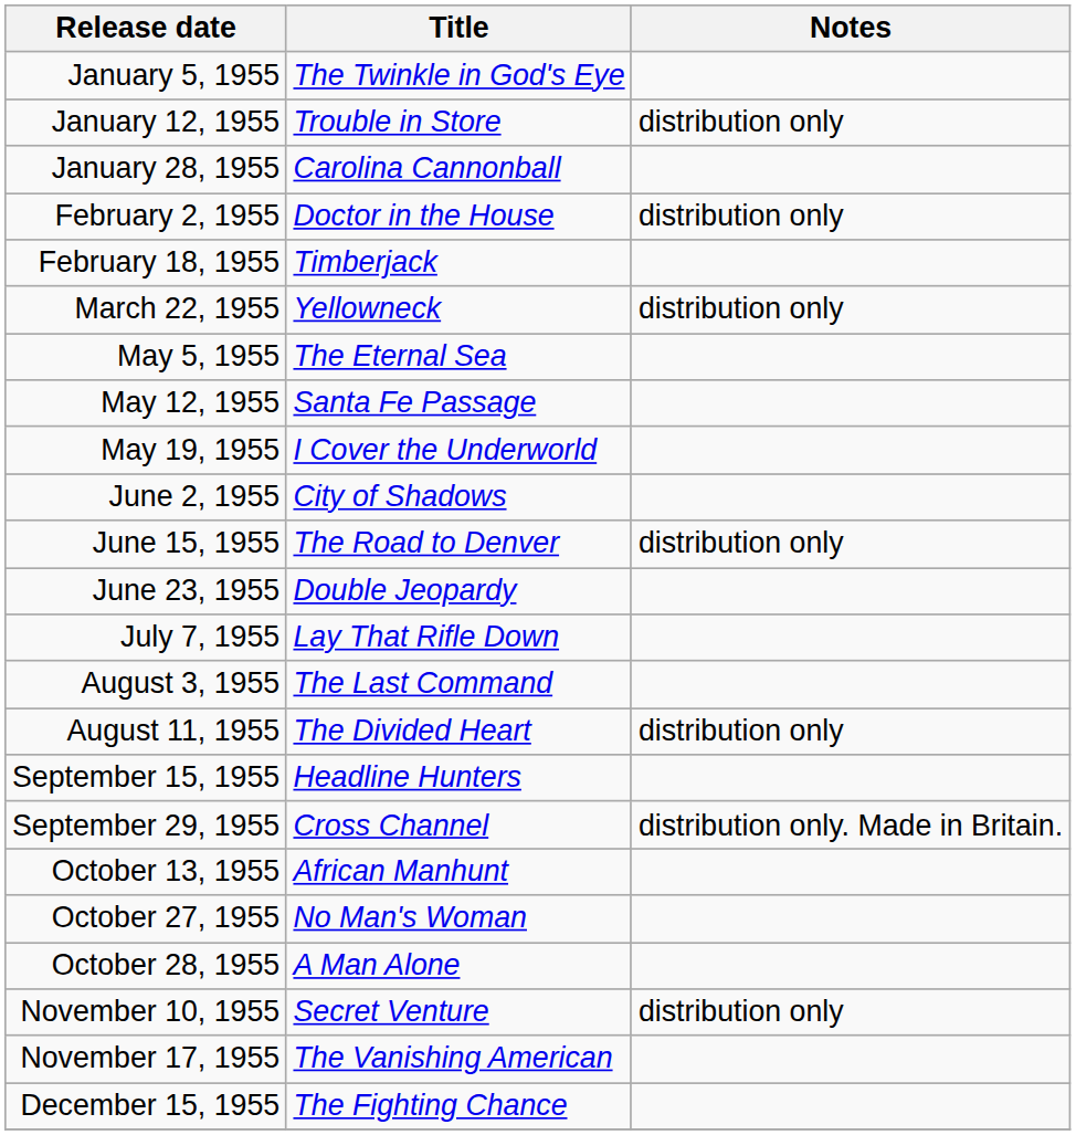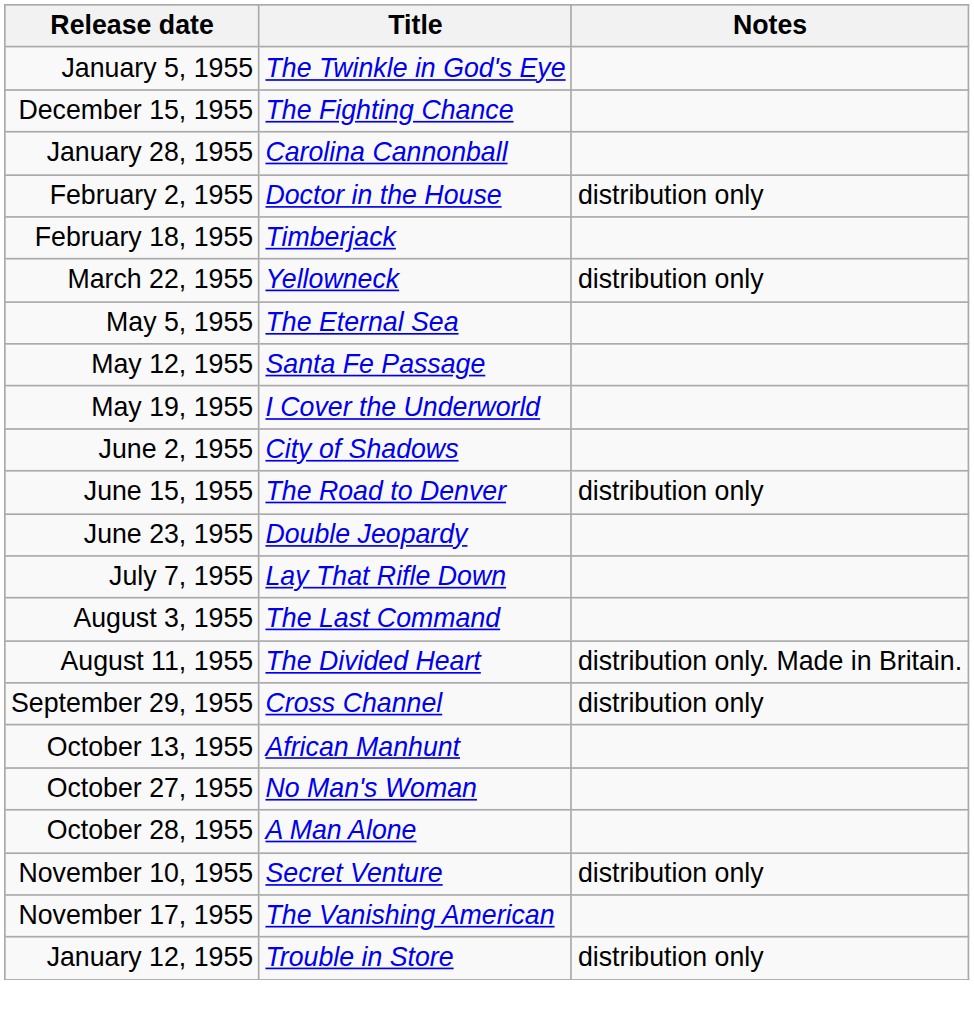rows swapped: January 12, 1955 <-> December 15, 1955
August 11, 1955 | Notes: distribution only -> distribution only. Made in Britain.
- row: September 15, 1955 | Headline Hunters
September 29, 1955 | Notes: distribution only. Made in Britain. -> distribution only
